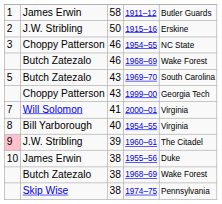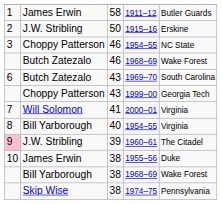1969–70 | column 1: 5 -> 6
38 / 1968–69 | column 2: Butch Zatezalo -> Bill Yarborough
